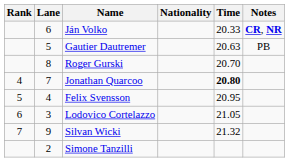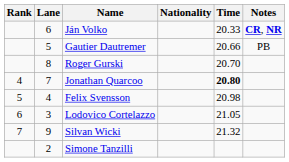Gautier Dautremer | Time: 20.63 -> 20.66
Felix Svensson | Time: 20.95 -> 20.98
